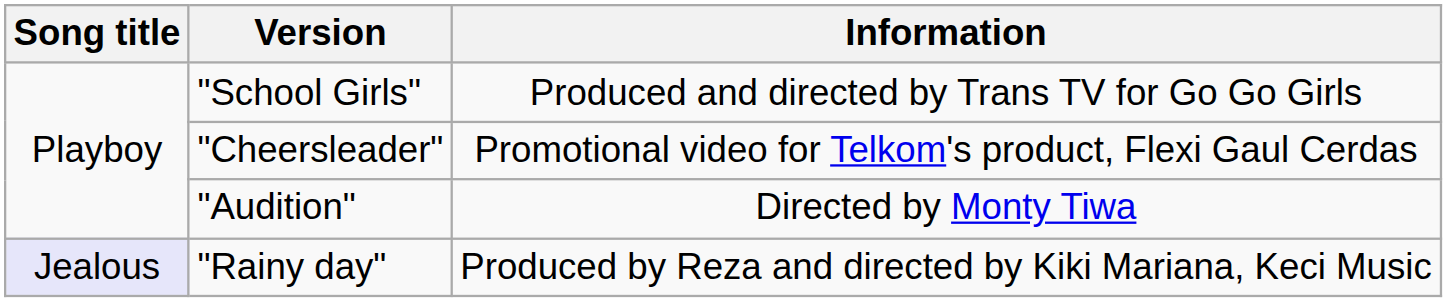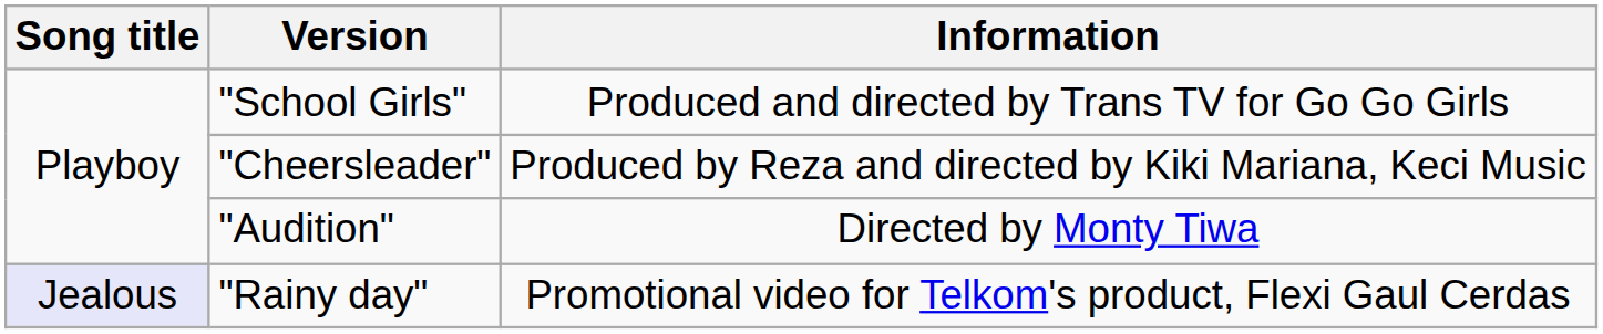"Cheersleader" | Information: Promotional video for Telkom's product, Flexi Gaul Cerdas -> Produced by Reza and directed by Kiki Mariana, Keci Music
"Rainy day" | Information: Produced by Reza and directed by Kiki Mariana, Keci Music -> Promotional video for Telkom's product, Flexi Gaul Cerdas
